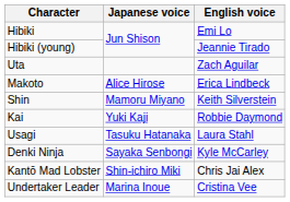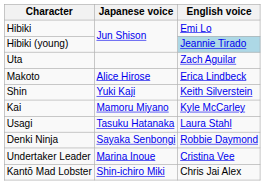Hibiki (young) | English voice: no background -> lightblue background
Shin | Japanese voice: Mamoru Miyano -> Yuki Kaji
Kai | Japanese voice: Yuki Kaji -> Mamoru Miyano
Kai | English voice: Robbie Daymond -> Kyle McCarley
Denki Ninja | English voice: Kyle McCarley -> Robbie Daymond
rows swapped: Undertaker Leader <-> Kantō Mad Lobster
